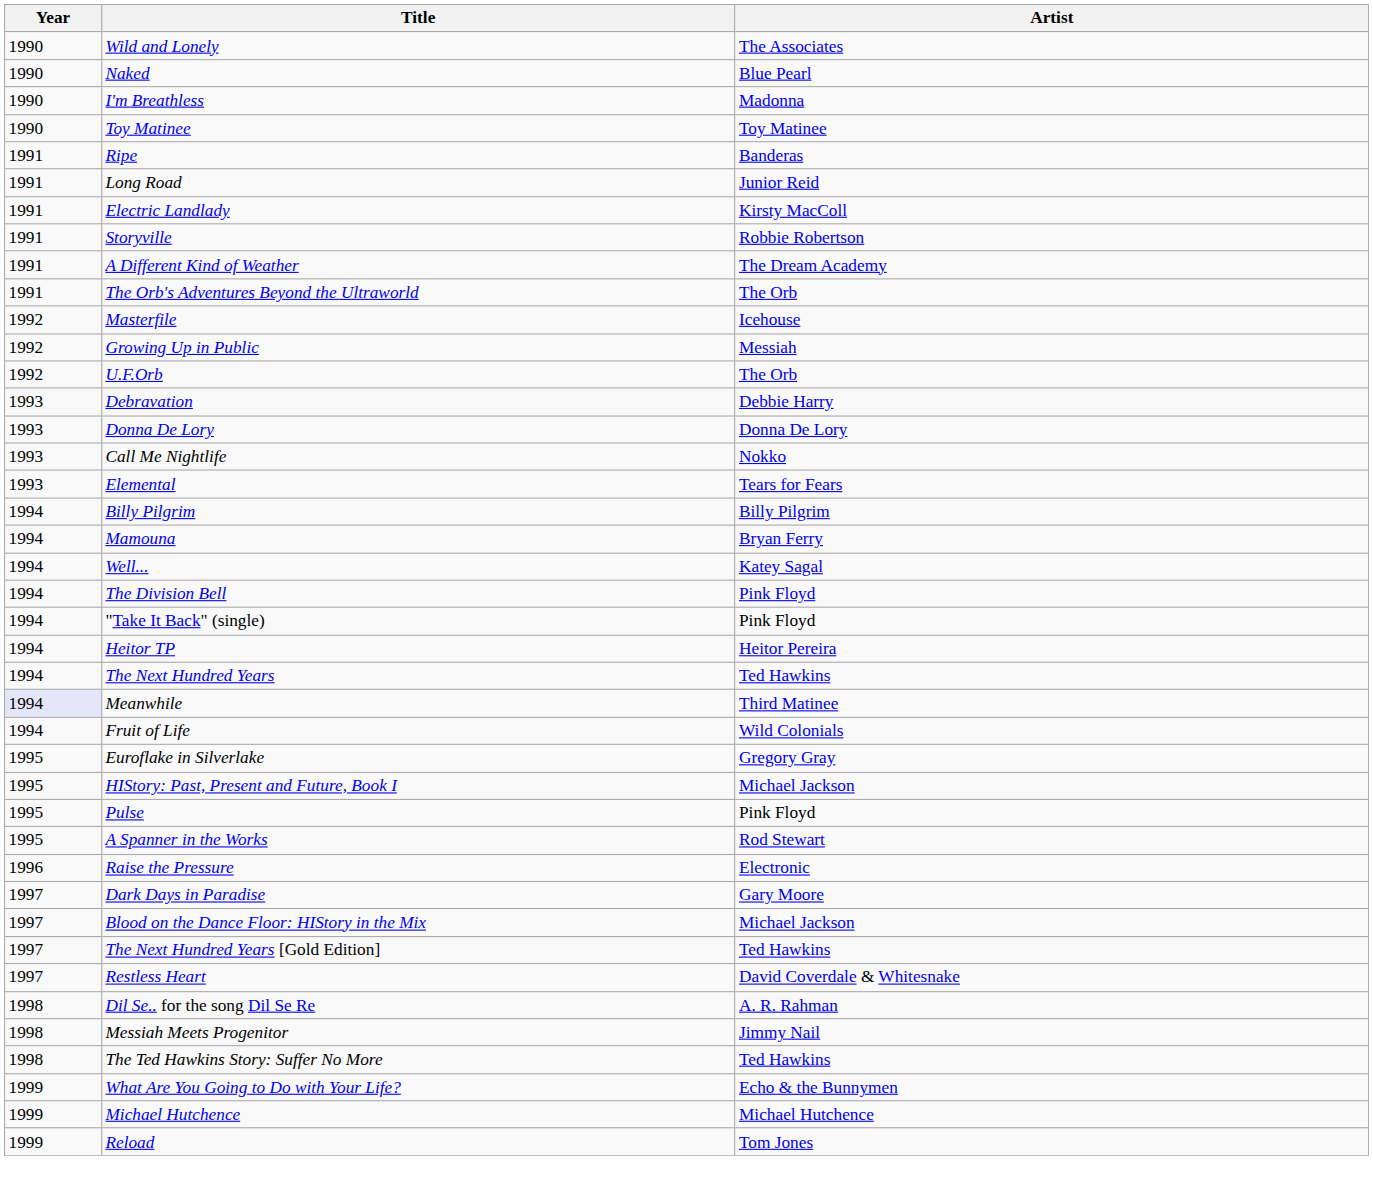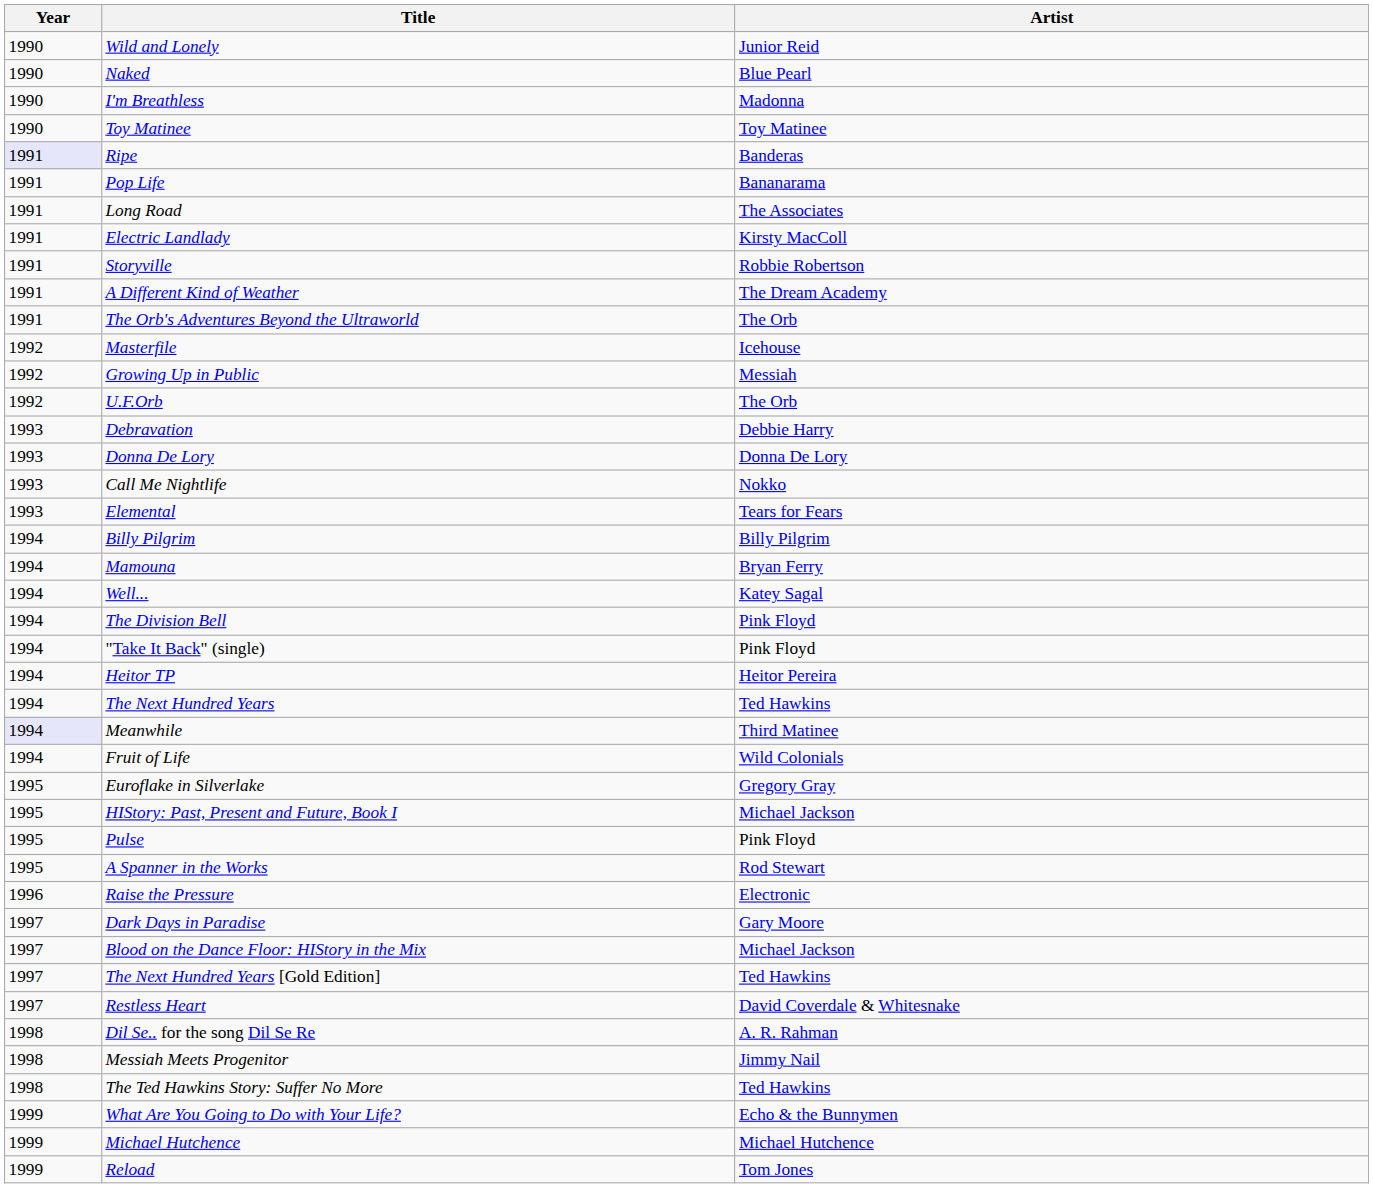Wild and Lonely | Artist: The Associates -> Junior Reid
Ripe | Year: no background -> lavender background
+ row: 1991 | Pop Life | Bananarama
Long Road | Artist: Junior Reid -> The Associates
